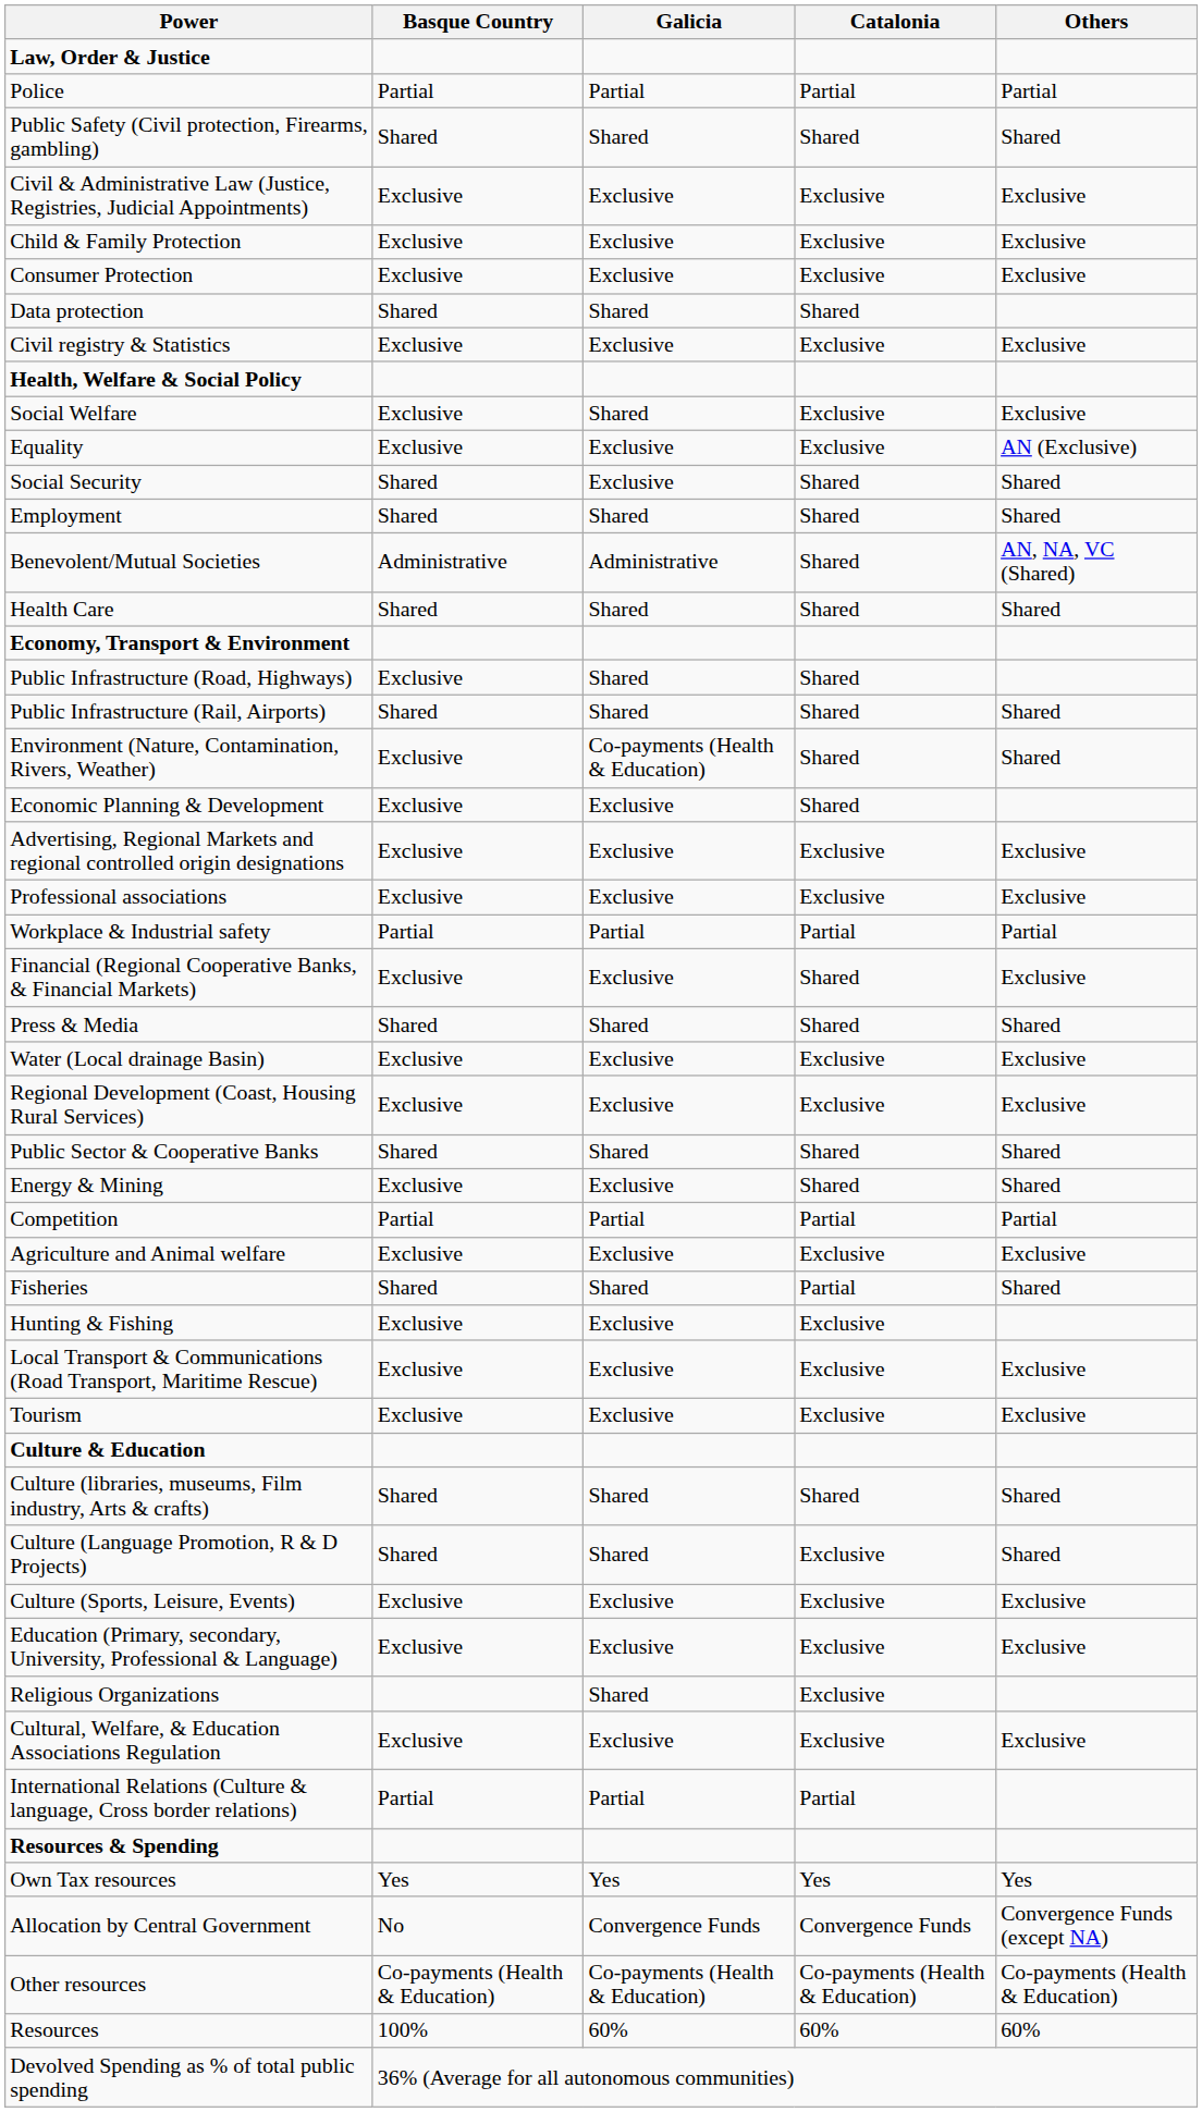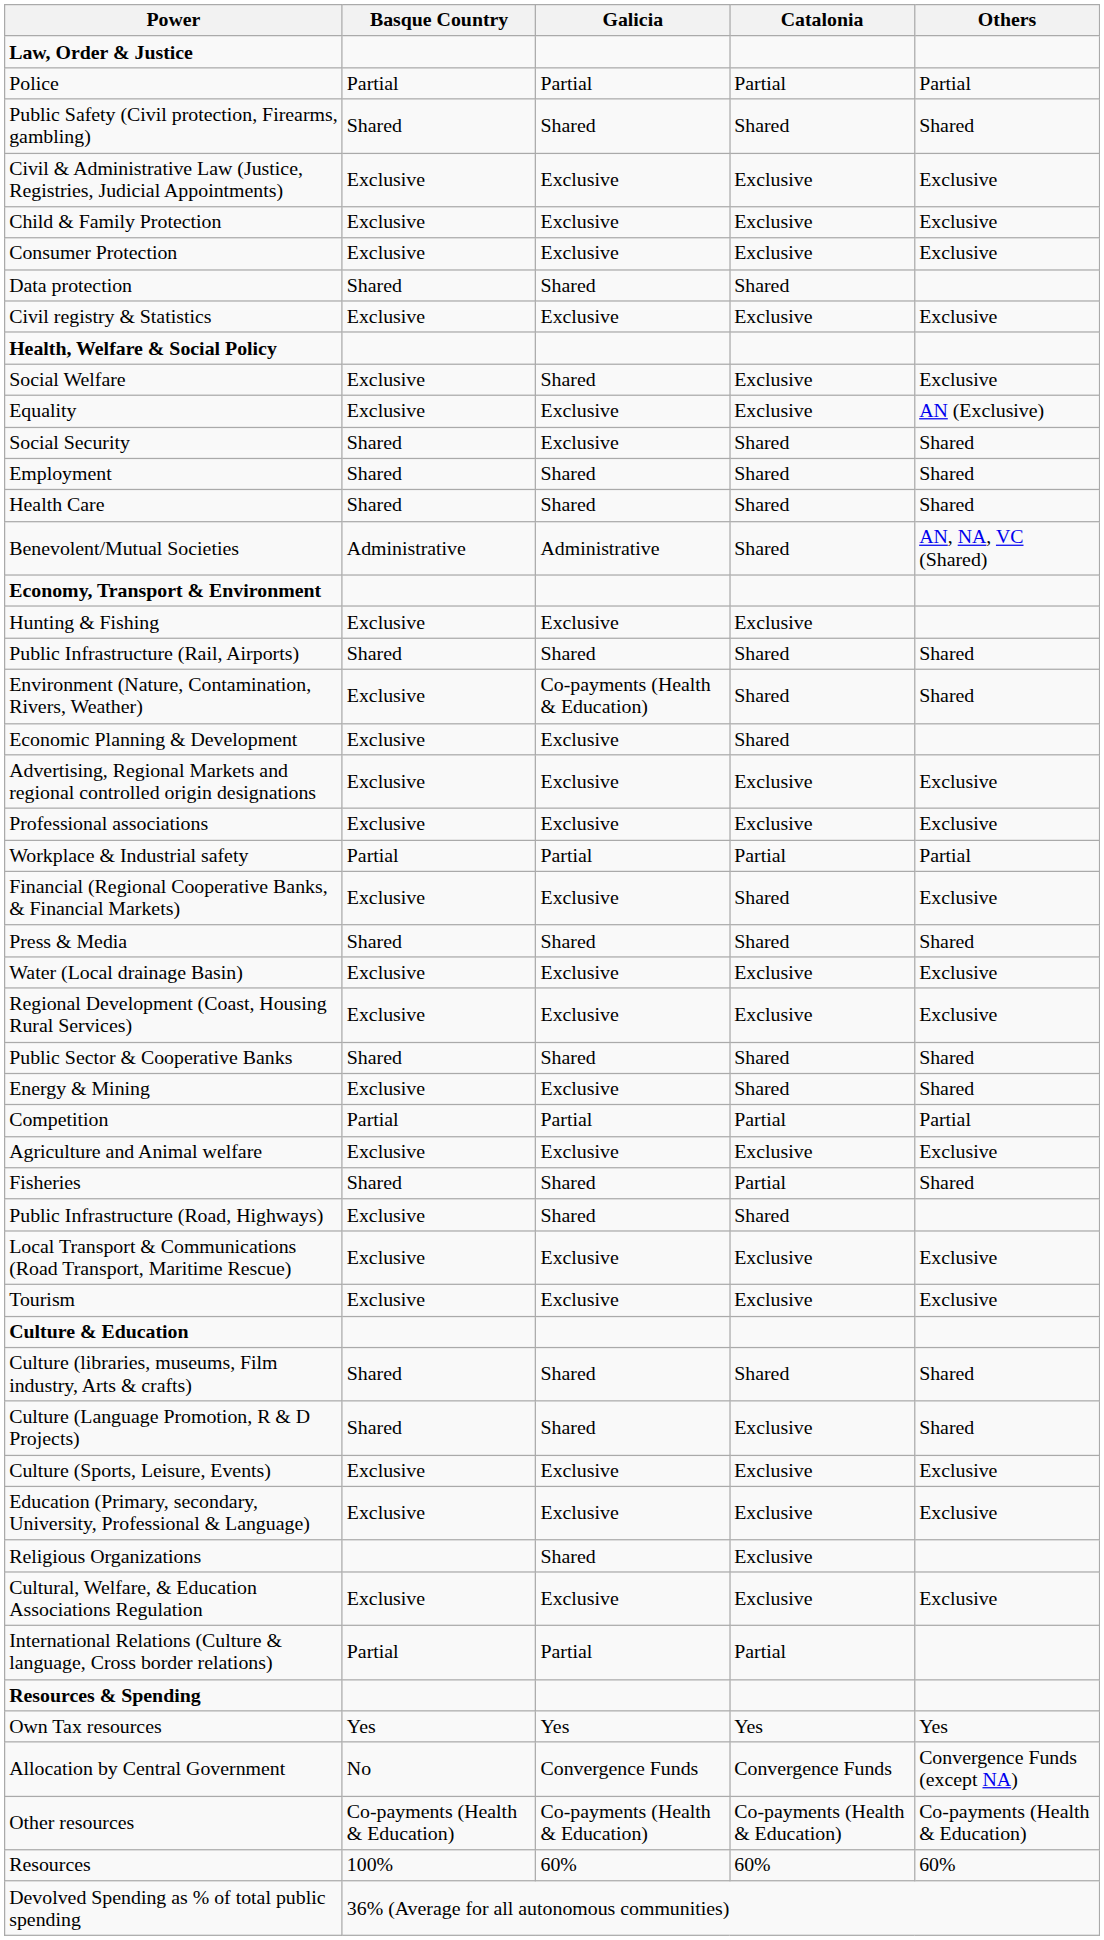rows swapped: Health Care <-> Benevolent/Mutual Societies
rows swapped: Public Infrastructure (Road, Highways) <-> Hunting & Fishing
